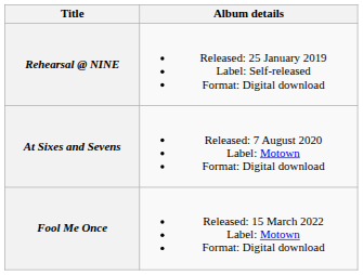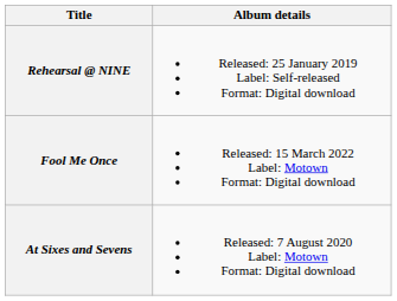rows swapped: At Sixes and Sevens <-> Fool Me Once
